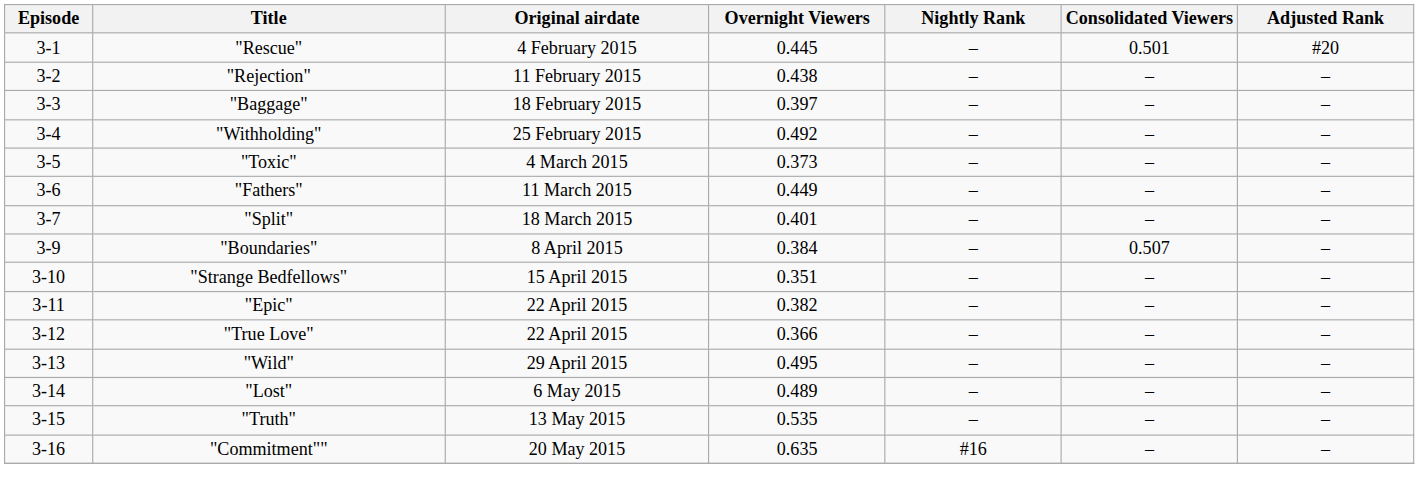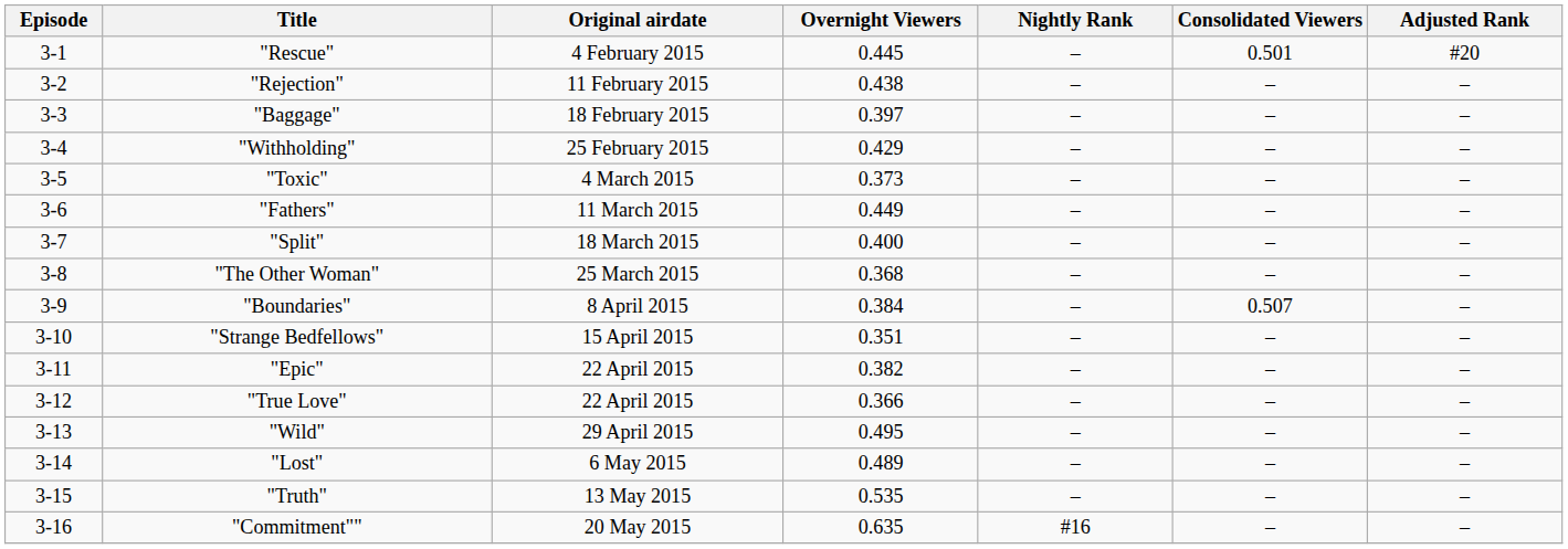"Withholding" | Overnight Viewers: 0.492 -> 0.429
"Split" | Overnight Viewers: 0.401 -> 0.400
+ row: 3-8 | "The Other Woman" | 25 March 2015 | 0.368 | – | – | –
